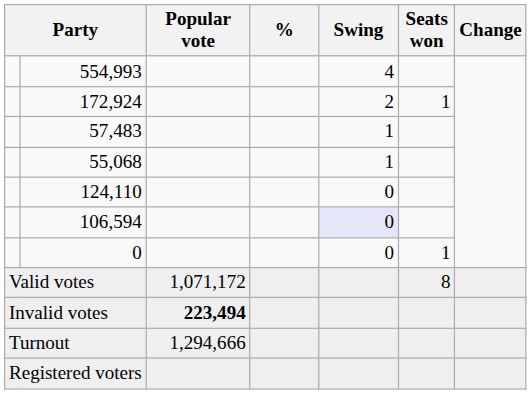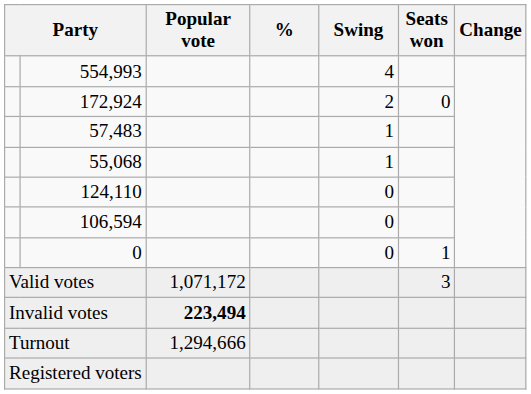172,924 | Seats won: 1 -> 0
106,594 | Swing: lavender background -> no background
Valid votes | Seats won: 8 -> 3
